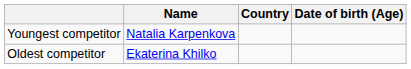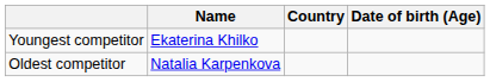Youngest competitor | Name: Natalia Karpenkova -> Ekaterina Khilko
Oldest competitor | Name: Ekaterina Khilko -> Natalia Karpenkova
